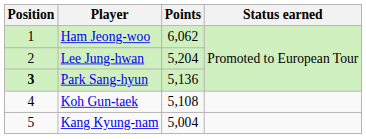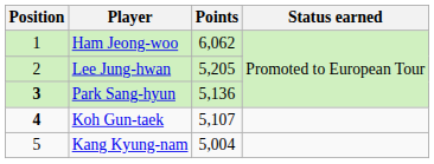Lee Jung-hwan | Points: 5,204 -> 5,205
Koh Gun-taek | Position: normal -> bold
Koh Gun-taek | Points: 5,108 -> 5,107
